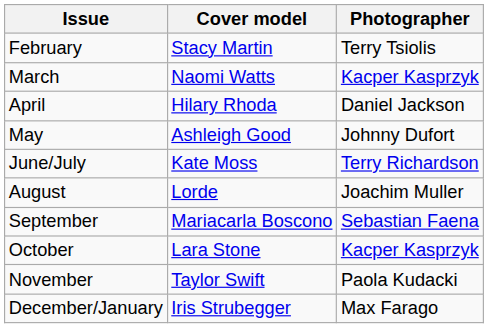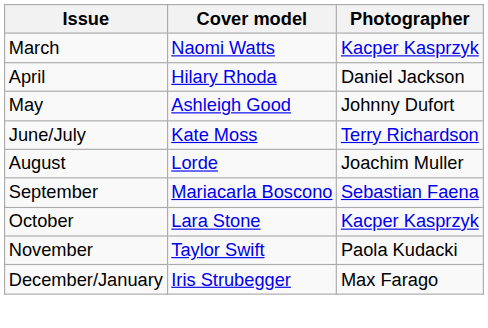- row: February | Stacy Martin | Terry Tsiolis
